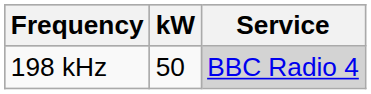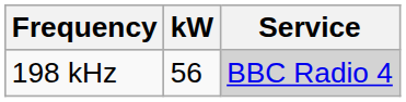198 kHz | kW: 50 -> 56
